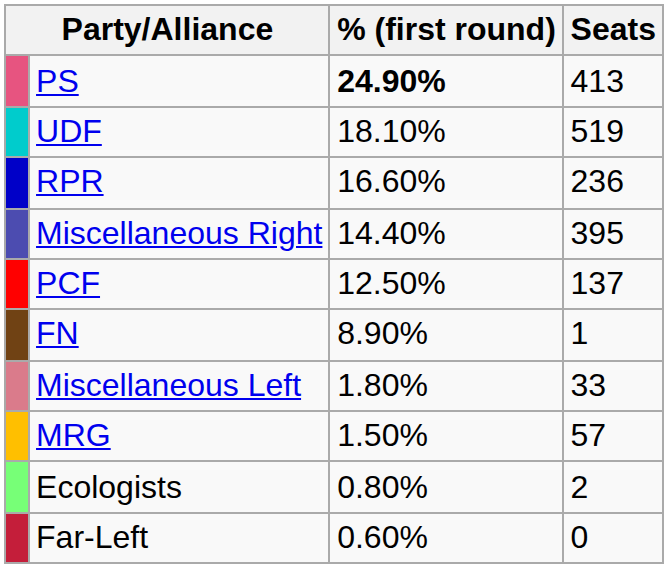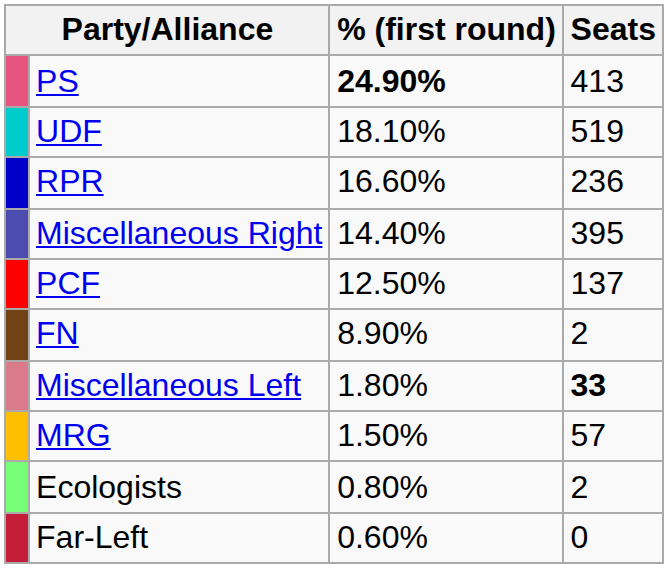FN | Seats: 1 -> 2
Miscellaneous Left | Seats: normal -> bold
